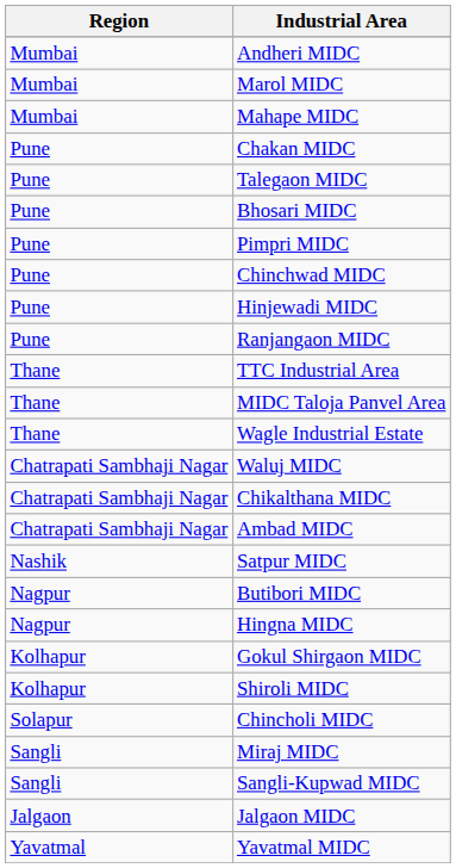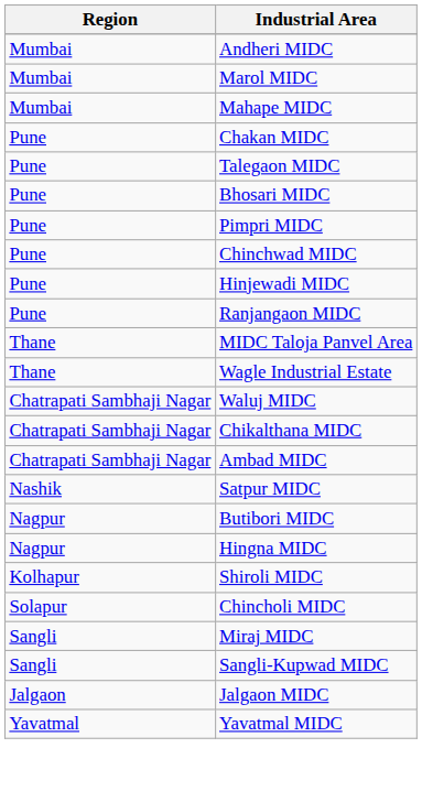- row: Thane | TTC Industrial Area
- row: Kolhapur | Gokul Shirgaon MIDC
